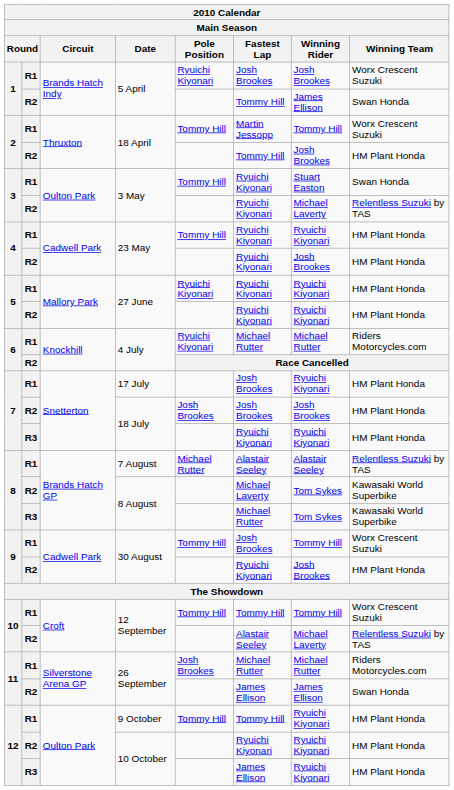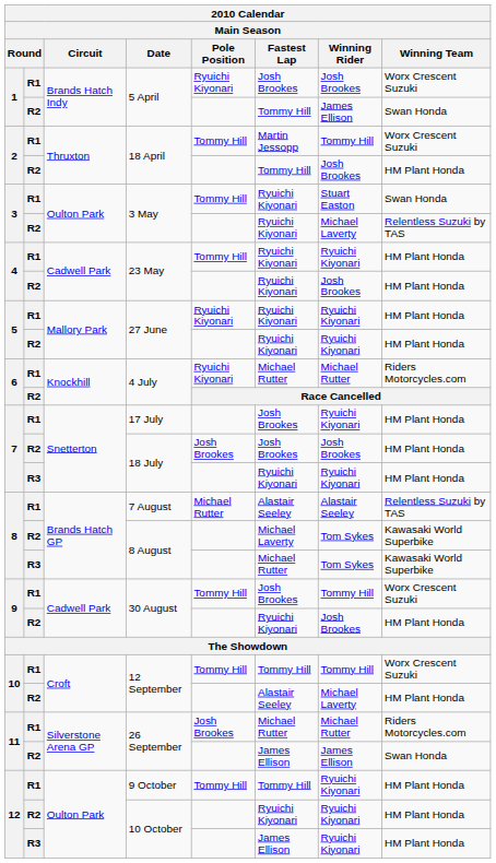R2 / 12 September | Winning Team: Relentless Suzuki by TAS -> HM Plant Honda
